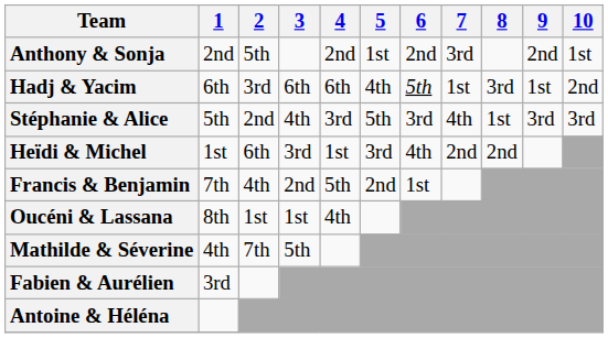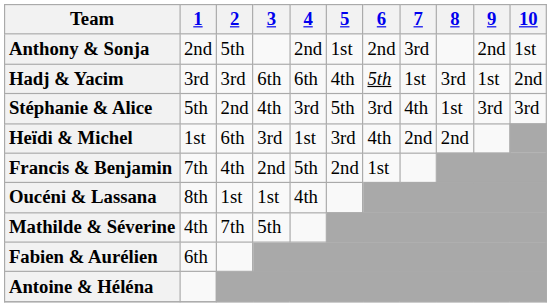Hadj & Yacim | 1: 6th -> 3rd
Fabien & Aurélien | 1: 3rd -> 6th
